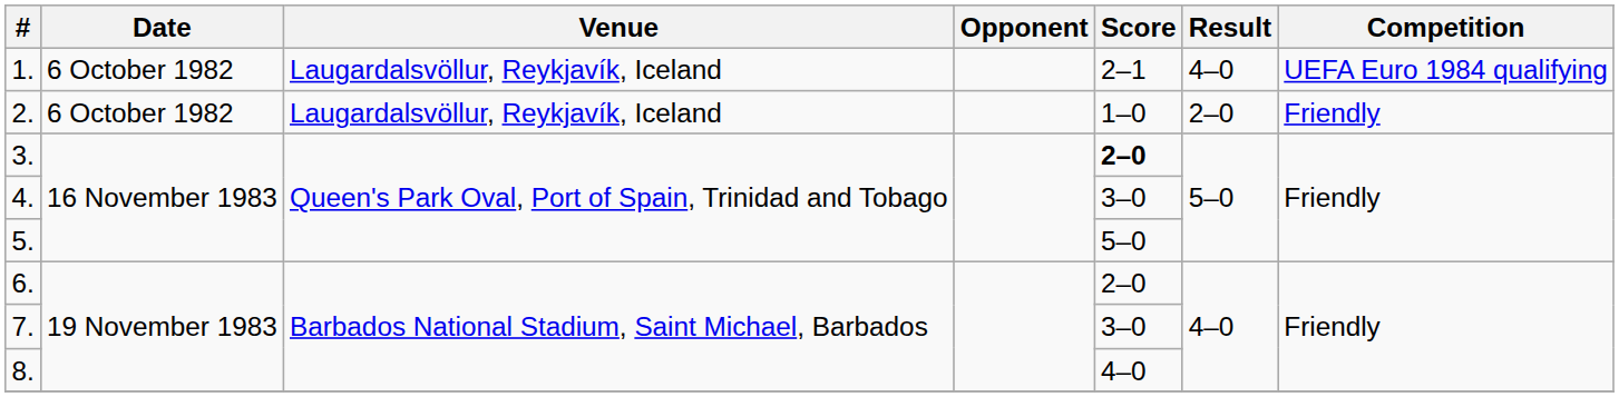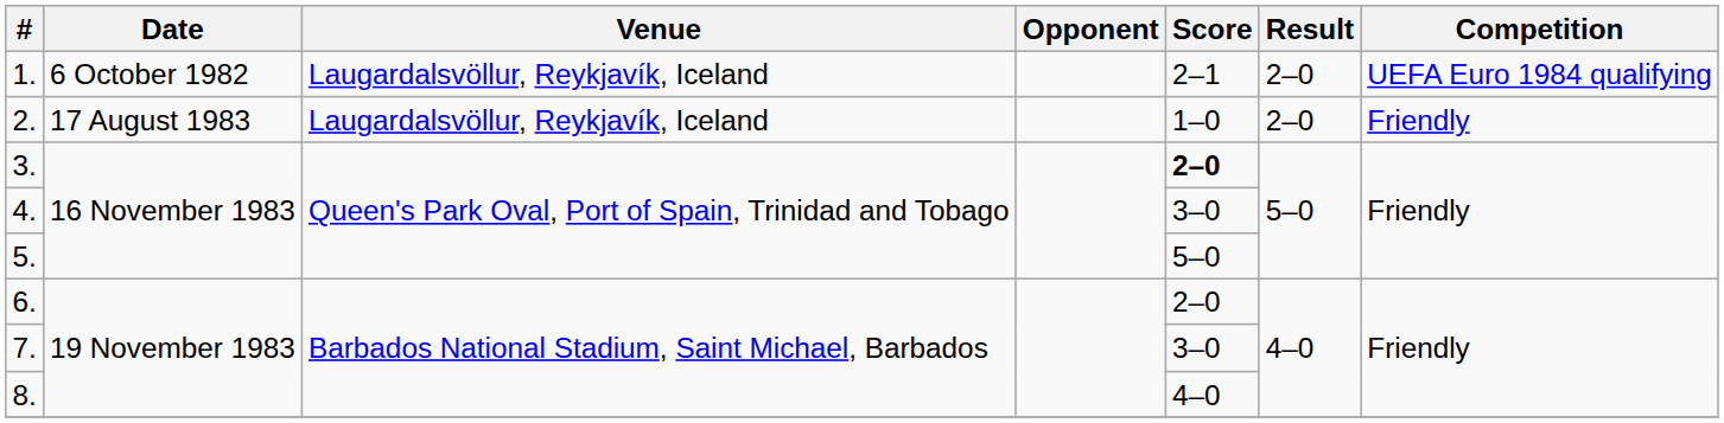1. | Result: 4–0 -> 2–0
2. | Date: 6 October 1982 -> 17 August 1983
